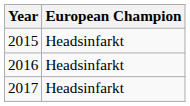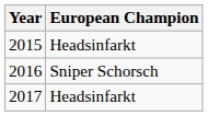2016 | European Champion: Headsinfarkt -> Sniper Schorsch
